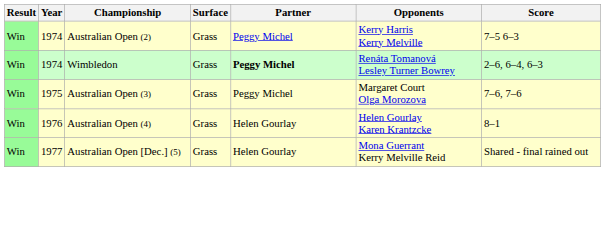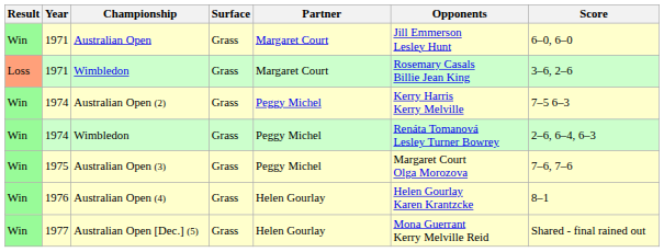+ row: Win | 1971 | Australian Open | Grass | Margaret Court | Jill Emmerson Lesley Hunt | 6–0, 6–0
+ row: Loss | 1971 | Wimbledon | Grass | Margaret Court | Rosemary Casals Billie Jean King | 3–6, 2–6
1974 / Wimbledon | Partner: bold -> normal
